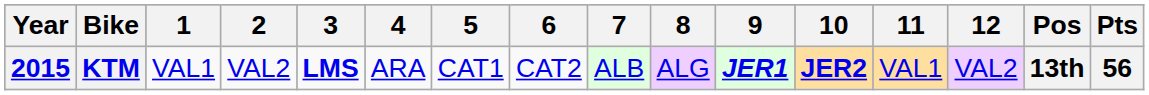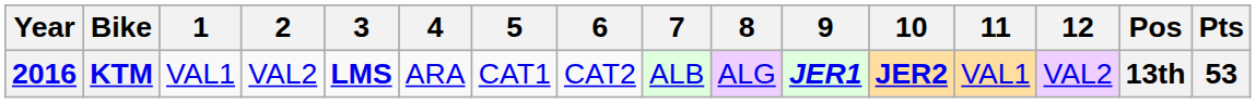KTM | Year: 2015 -> 2016
KTM | Pts: 56 -> 53
